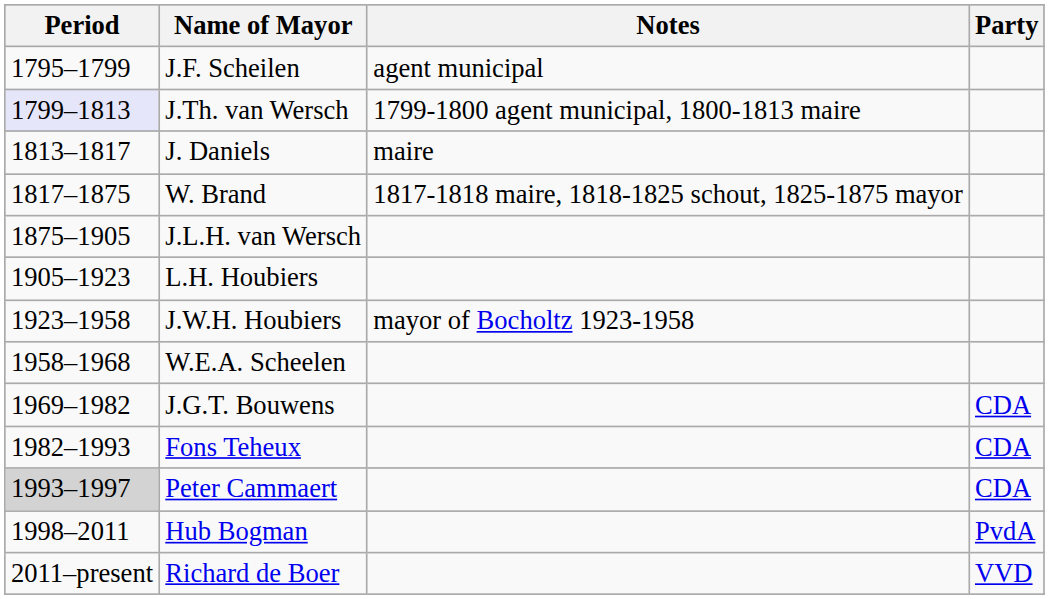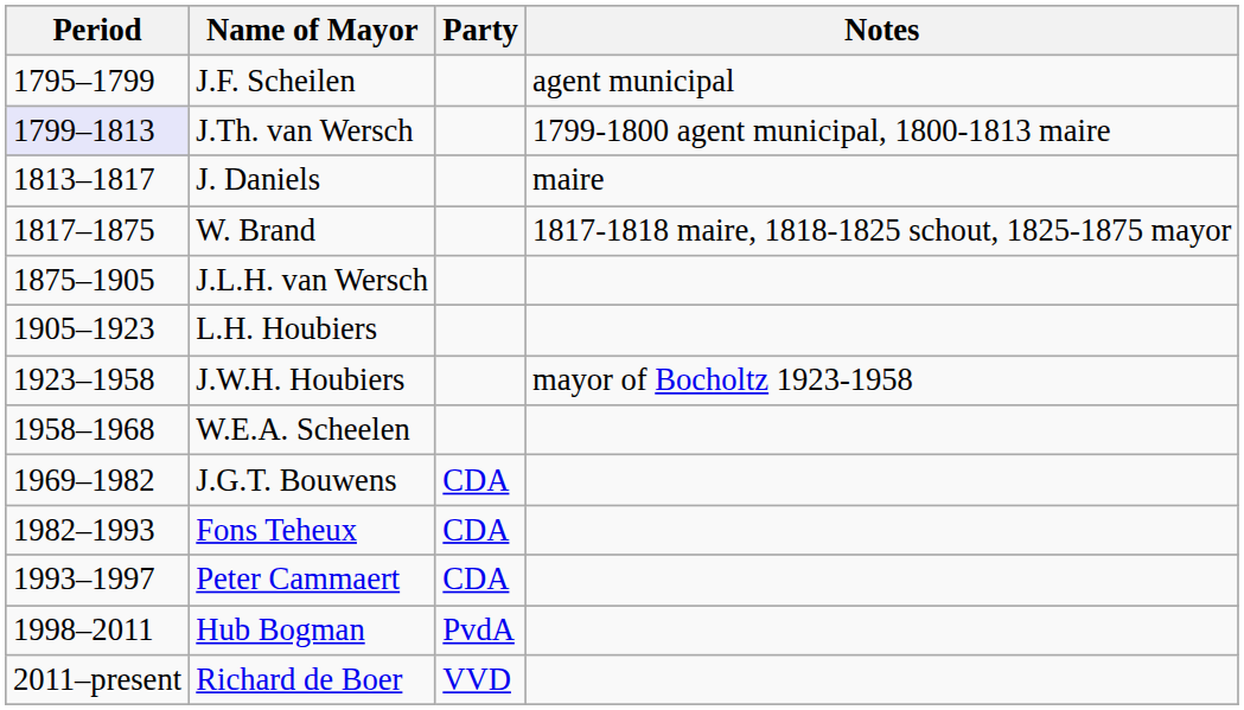columns swapped: Party <-> Notes
Peter Cammaert | Period: lightgrey background -> no background
